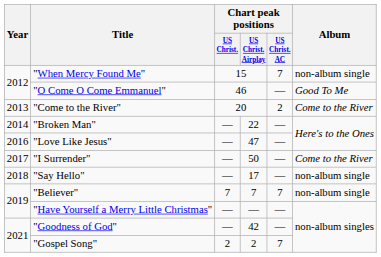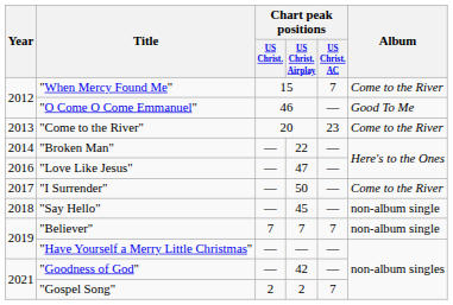"When Mercy Found Me" | Album: non-album single -> Come to the River
"Come to the River" | Chart peak positions / US Christ. AC: 2 -> 23
"Say Hello" | Chart peak positions / US Christ. Airplay: 17 -> 45
